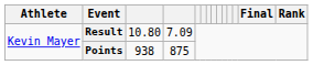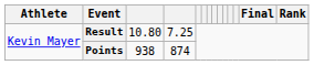Result | column 4: 7.09 -> 7.25
Points | column 4: 875 -> 874
